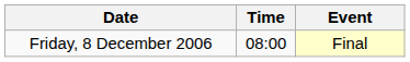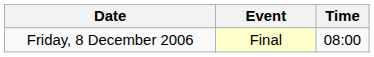columns swapped: Time <-> Event
